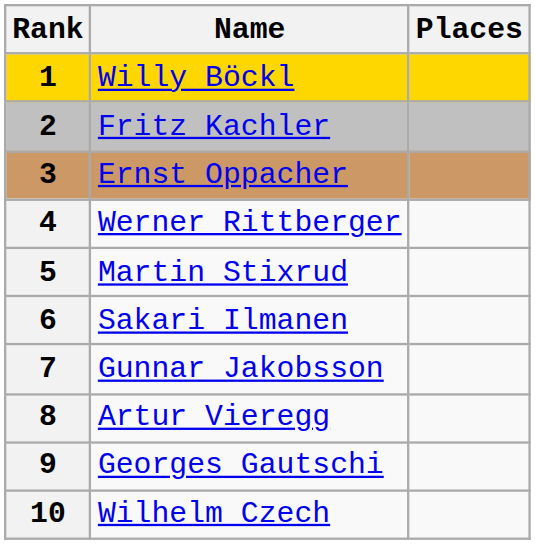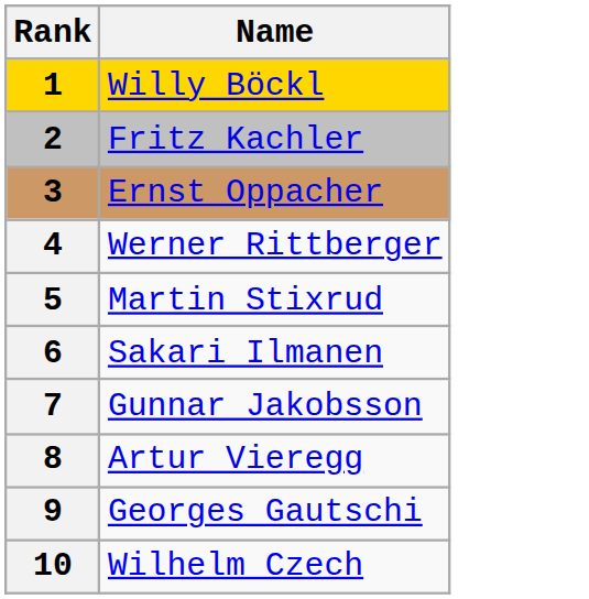- column: Places
